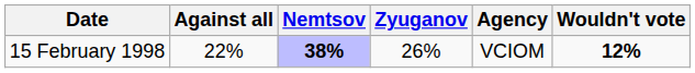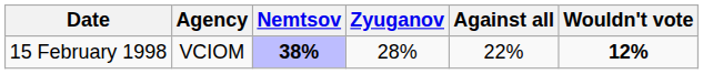columns swapped: Agency <-> Against all
15 February 1998 | Zyuganov: 26% -> 28%
